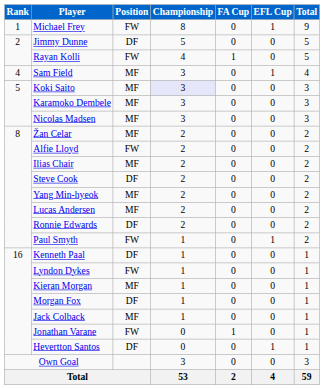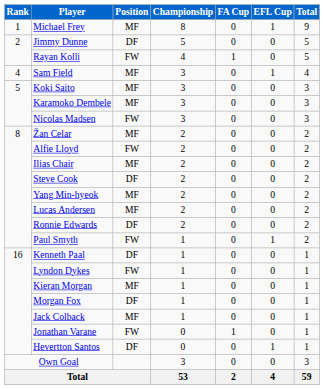Michael Frey | Position: FW -> MF
Koki Saito | Championship: lavender background -> no background
Nicolas Madsen | Position: MF -> FW
